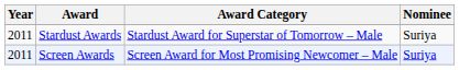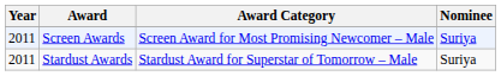rows swapped: Screen Awards <-> Stardust Awards
